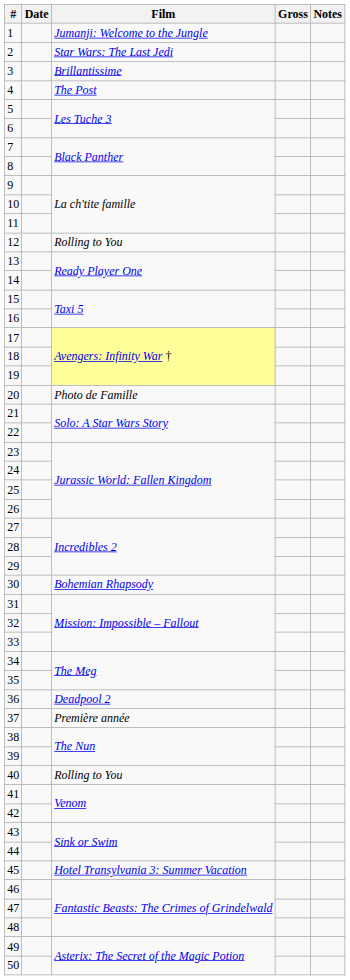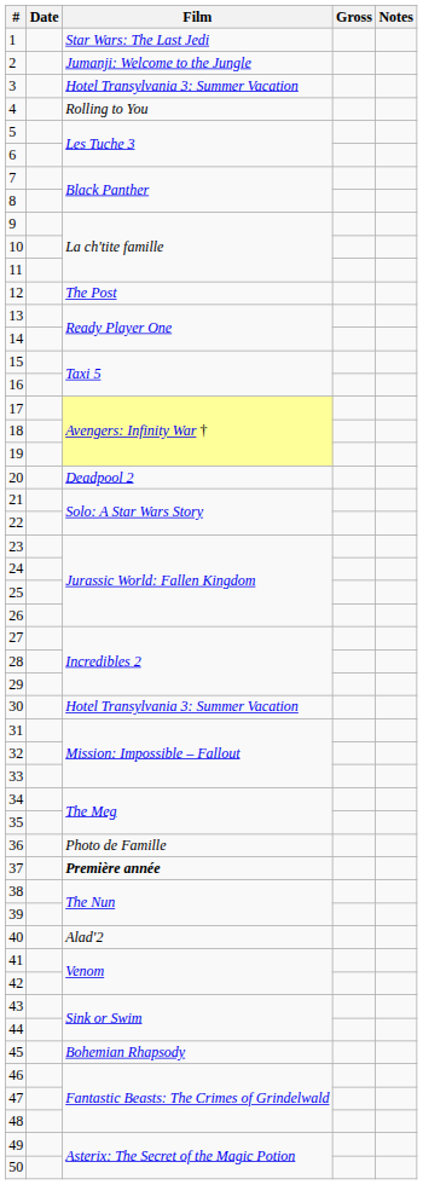1 | Film: Jumanji: Welcome to the Jungle -> Star Wars: The Last Jedi
2 | Film: Star Wars: The Last Jedi -> Jumanji: Welcome to the Jungle
3 | Film: Brillantissime -> Hotel Transylvania 3: Summer Vacation
4 | Film: The Post -> Rolling to You
12 | Film: Rolling to You -> The Post
20 | Film: Photo de Famille -> Deadpool 2
30 | Film: Bohemian Rhapsody -> Hotel Transylvania 3: Summer Vacation
36 | Film: Deadpool 2 -> Photo de Famille
37 | Film: normal -> bold
40 | Film: Rolling to You -> Alad'2
45 | Film: Hotel Transylvania 3: Summer Vacation -> Bohemian Rhapsody
